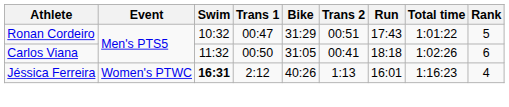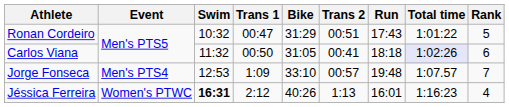Carlos Viana | Total time: no background -> lavender background
+ row: Jorge Fonseca | Men's PTS4 | 12:53 | 1:09 | 33:10 | 00:57 | 19:48 | 1:07.57 | 7
